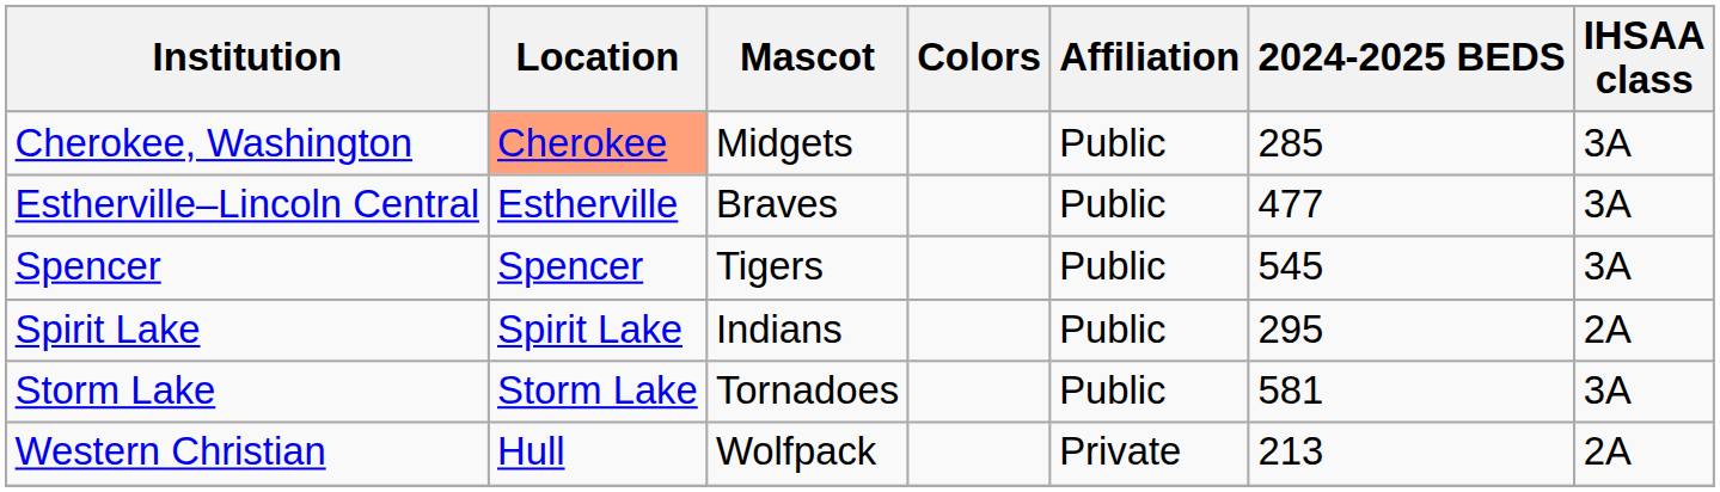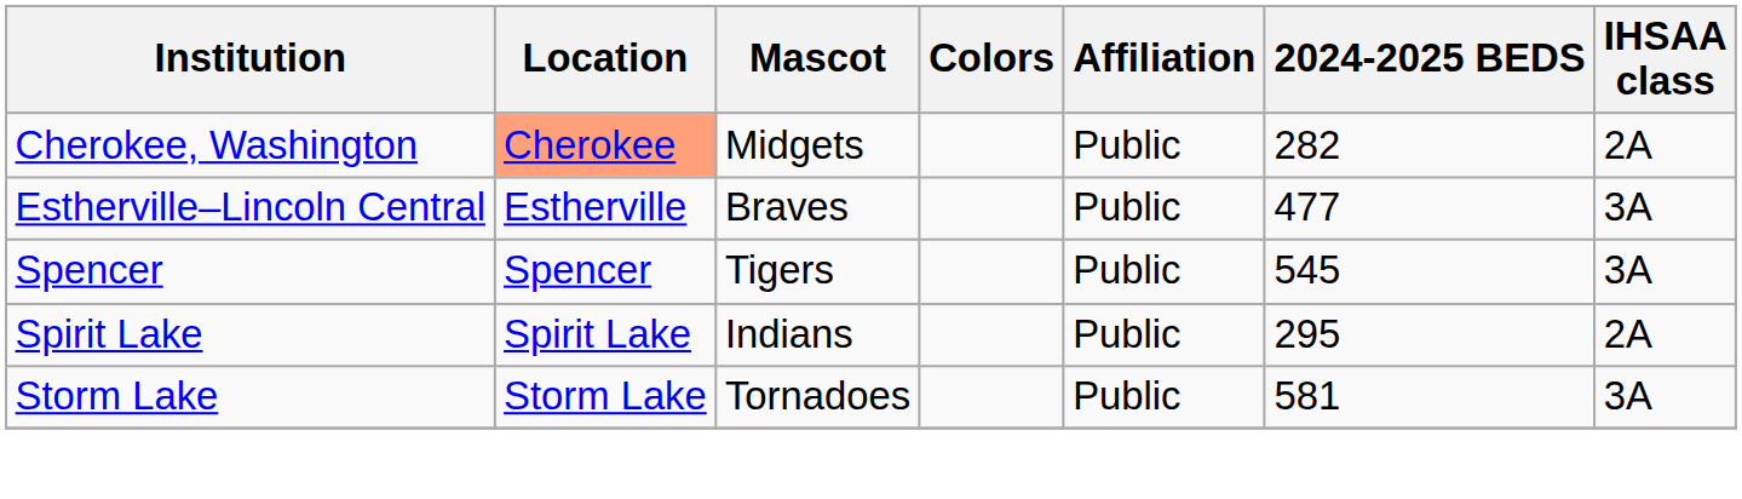Cherokee, Washington | 2024-2025 BEDS: 285 -> 282
Cherokee, Washington | IHSAA class: 3A -> 2A
- row: Western Christian | Hull | Wolfpack | Private | 213 | 2A
